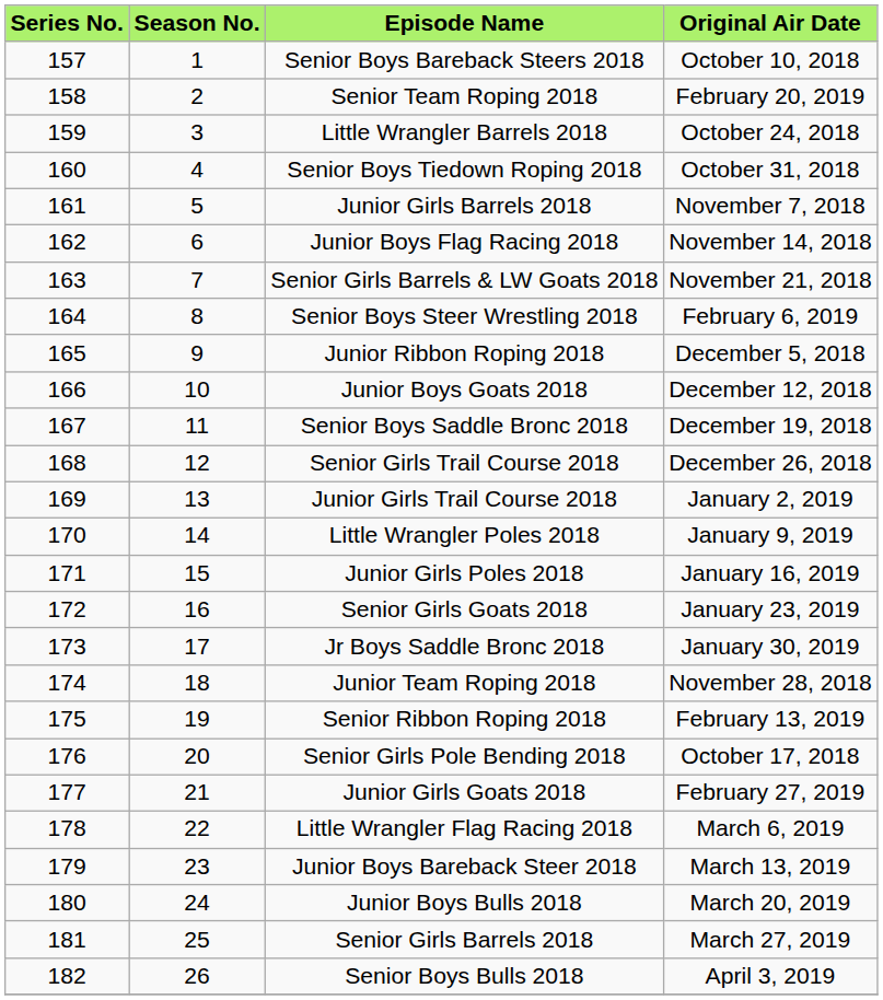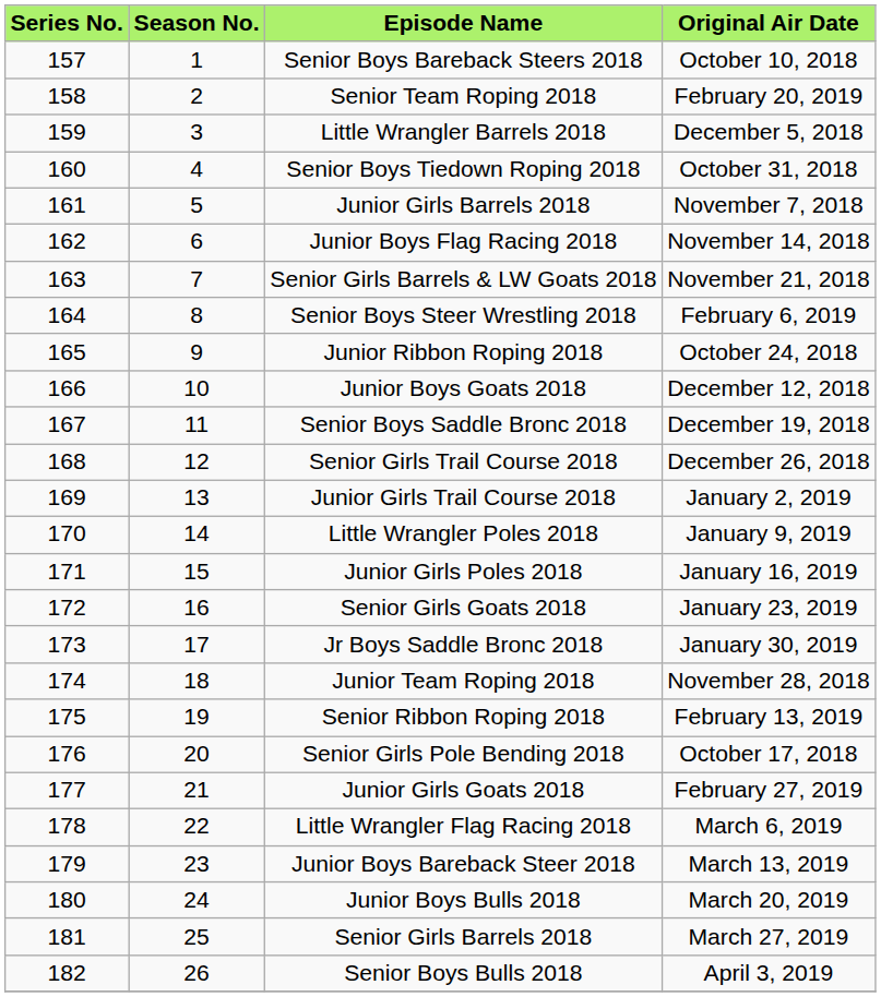Little Wrangler Barrels 2018 | Original Air Date: October 24, 2018 -> December 5, 2018
Junior Ribbon Roping 2018 | Original Air Date: December 5, 2018 -> October 24, 2018
